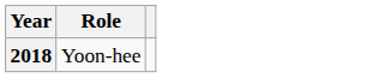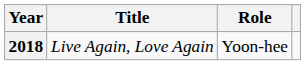+ column: Title | Live Again, Love Again
